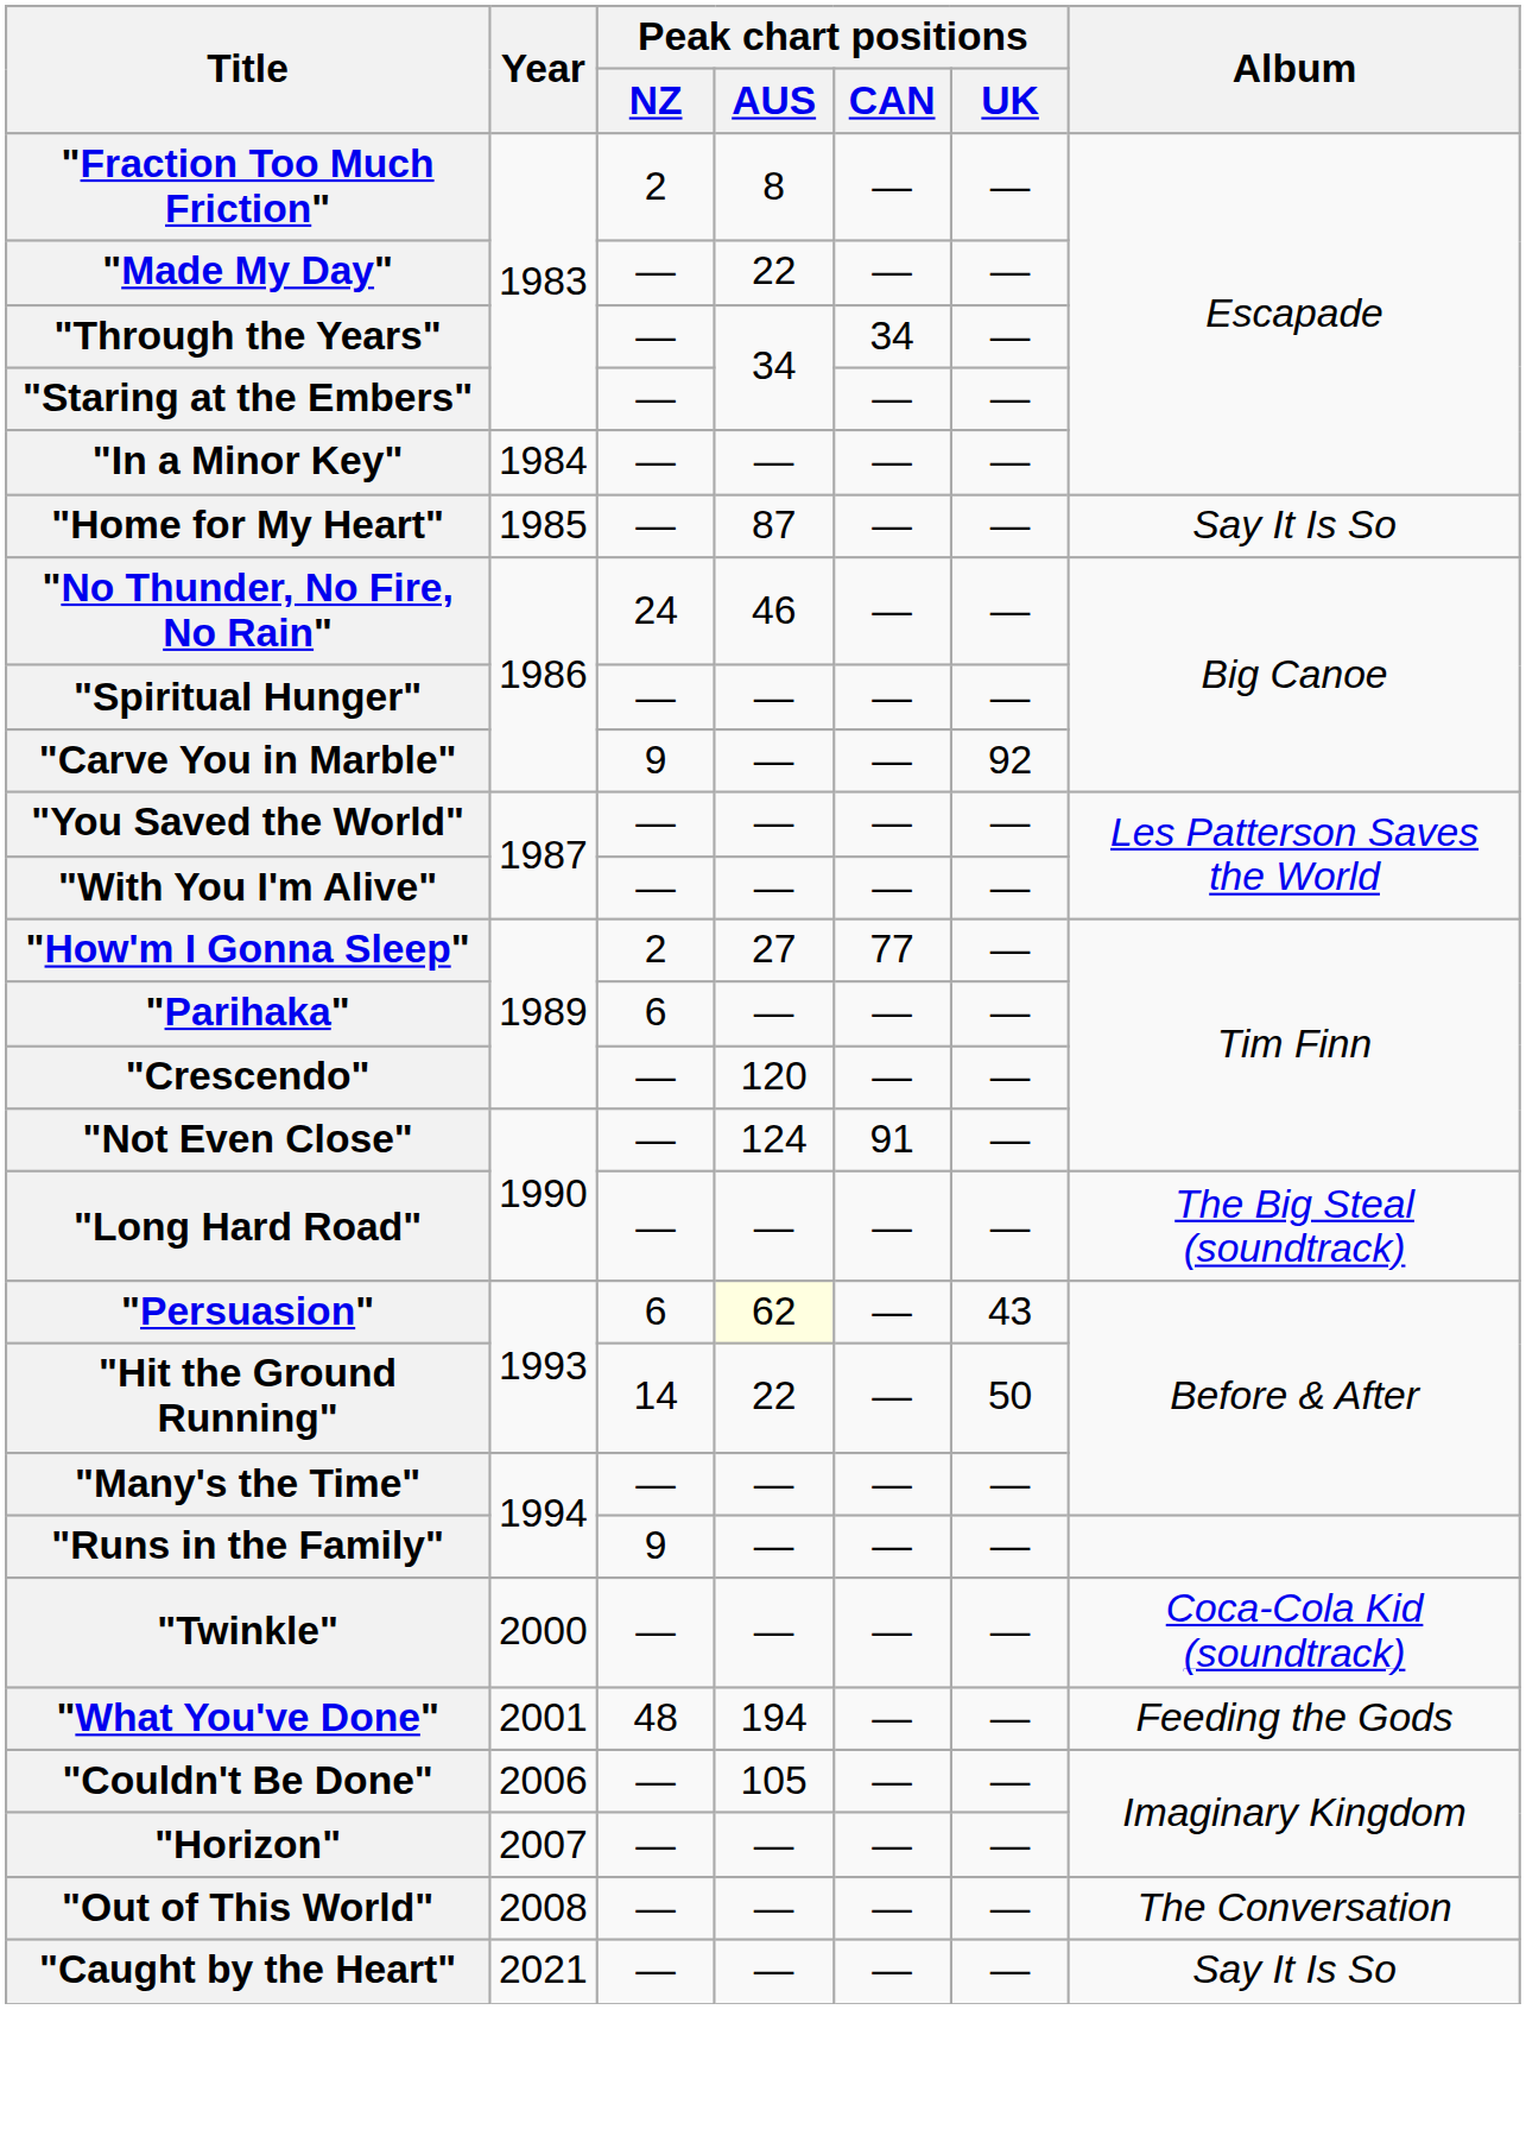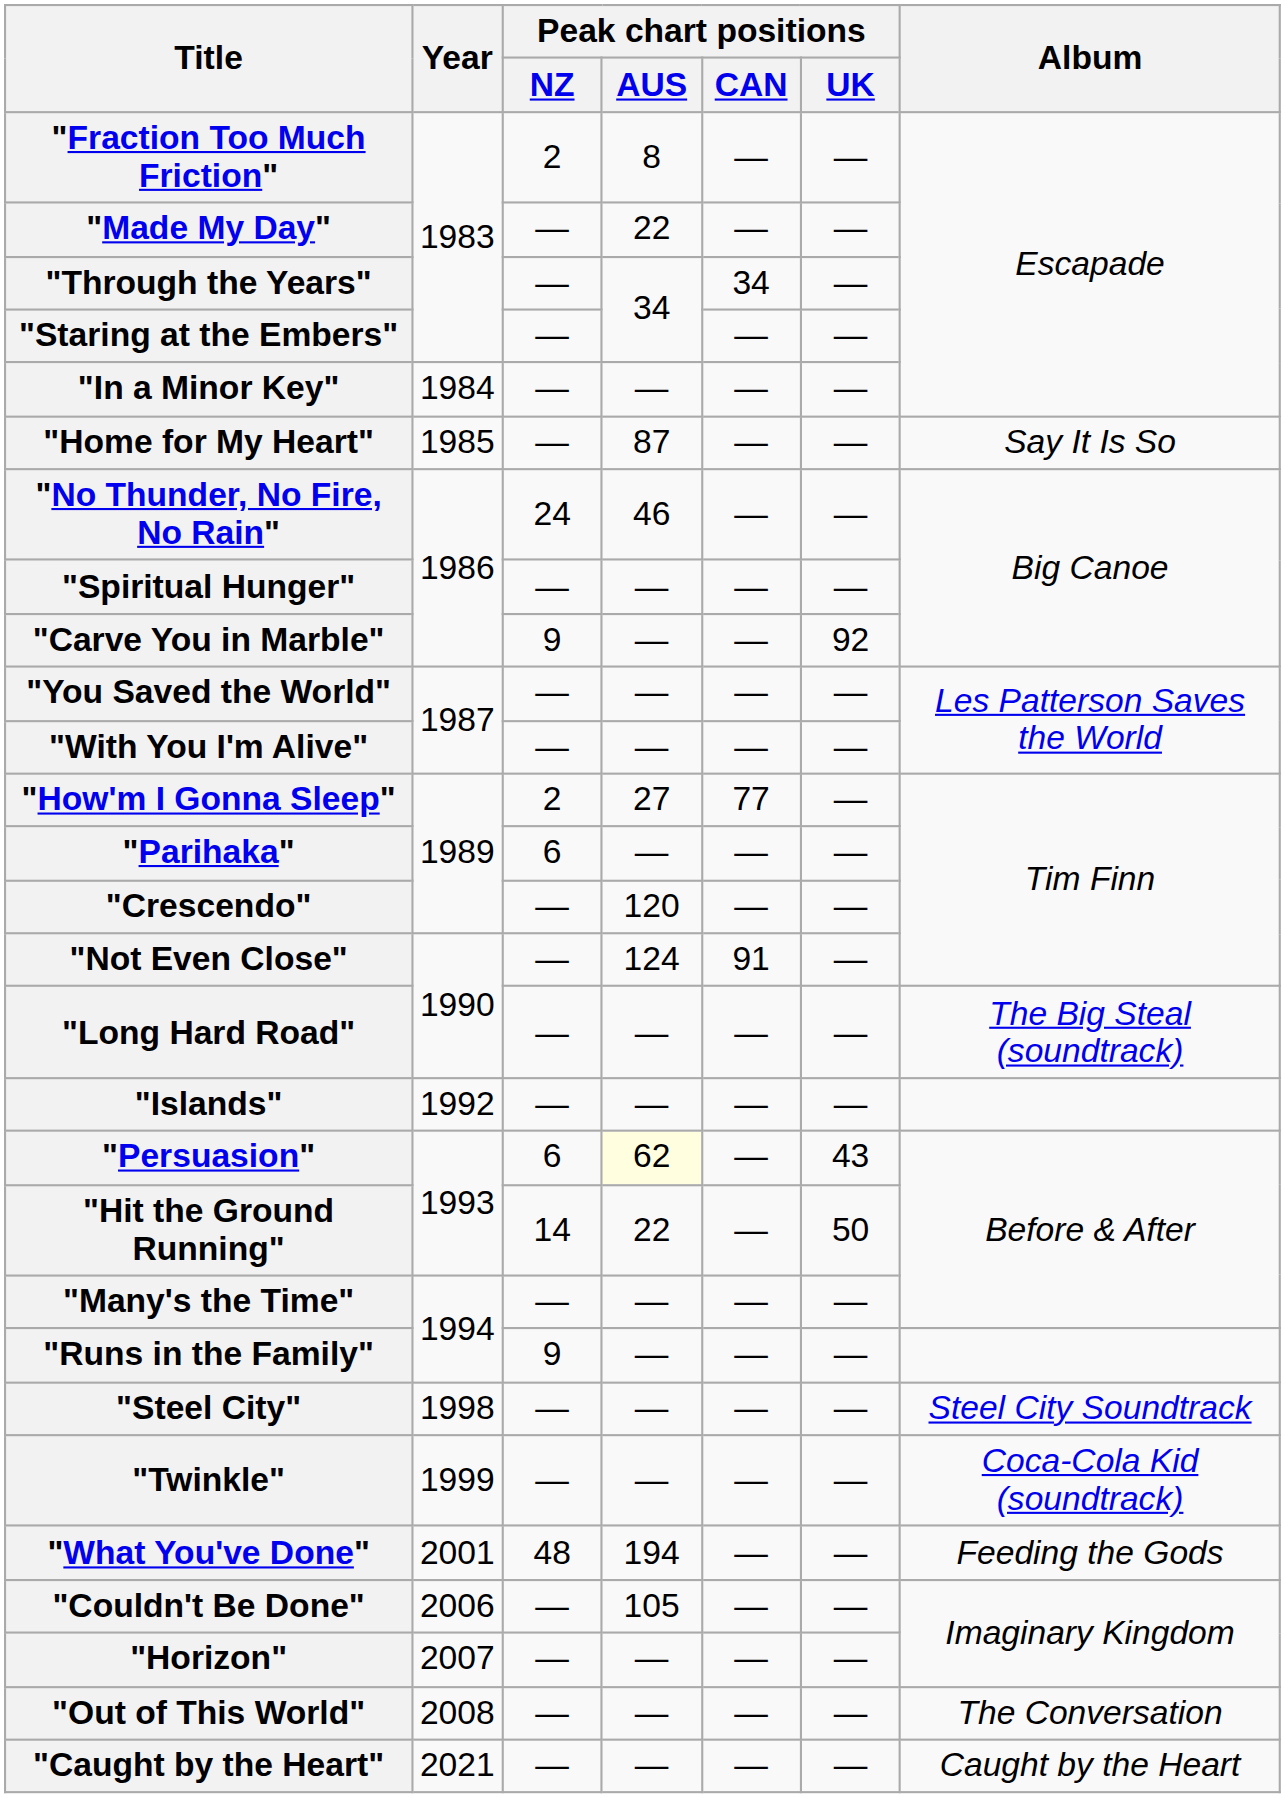+ row: "Islands" | 1992 | — | — | — | —
+ row: "Steel City" | 1998 | — | — | — | — | Steel City Soundtrack
"Twinkle" | Year: 2000 -> 1999
"Caught by the Heart" | Album: Say It Is So -> Caught by the Heart
